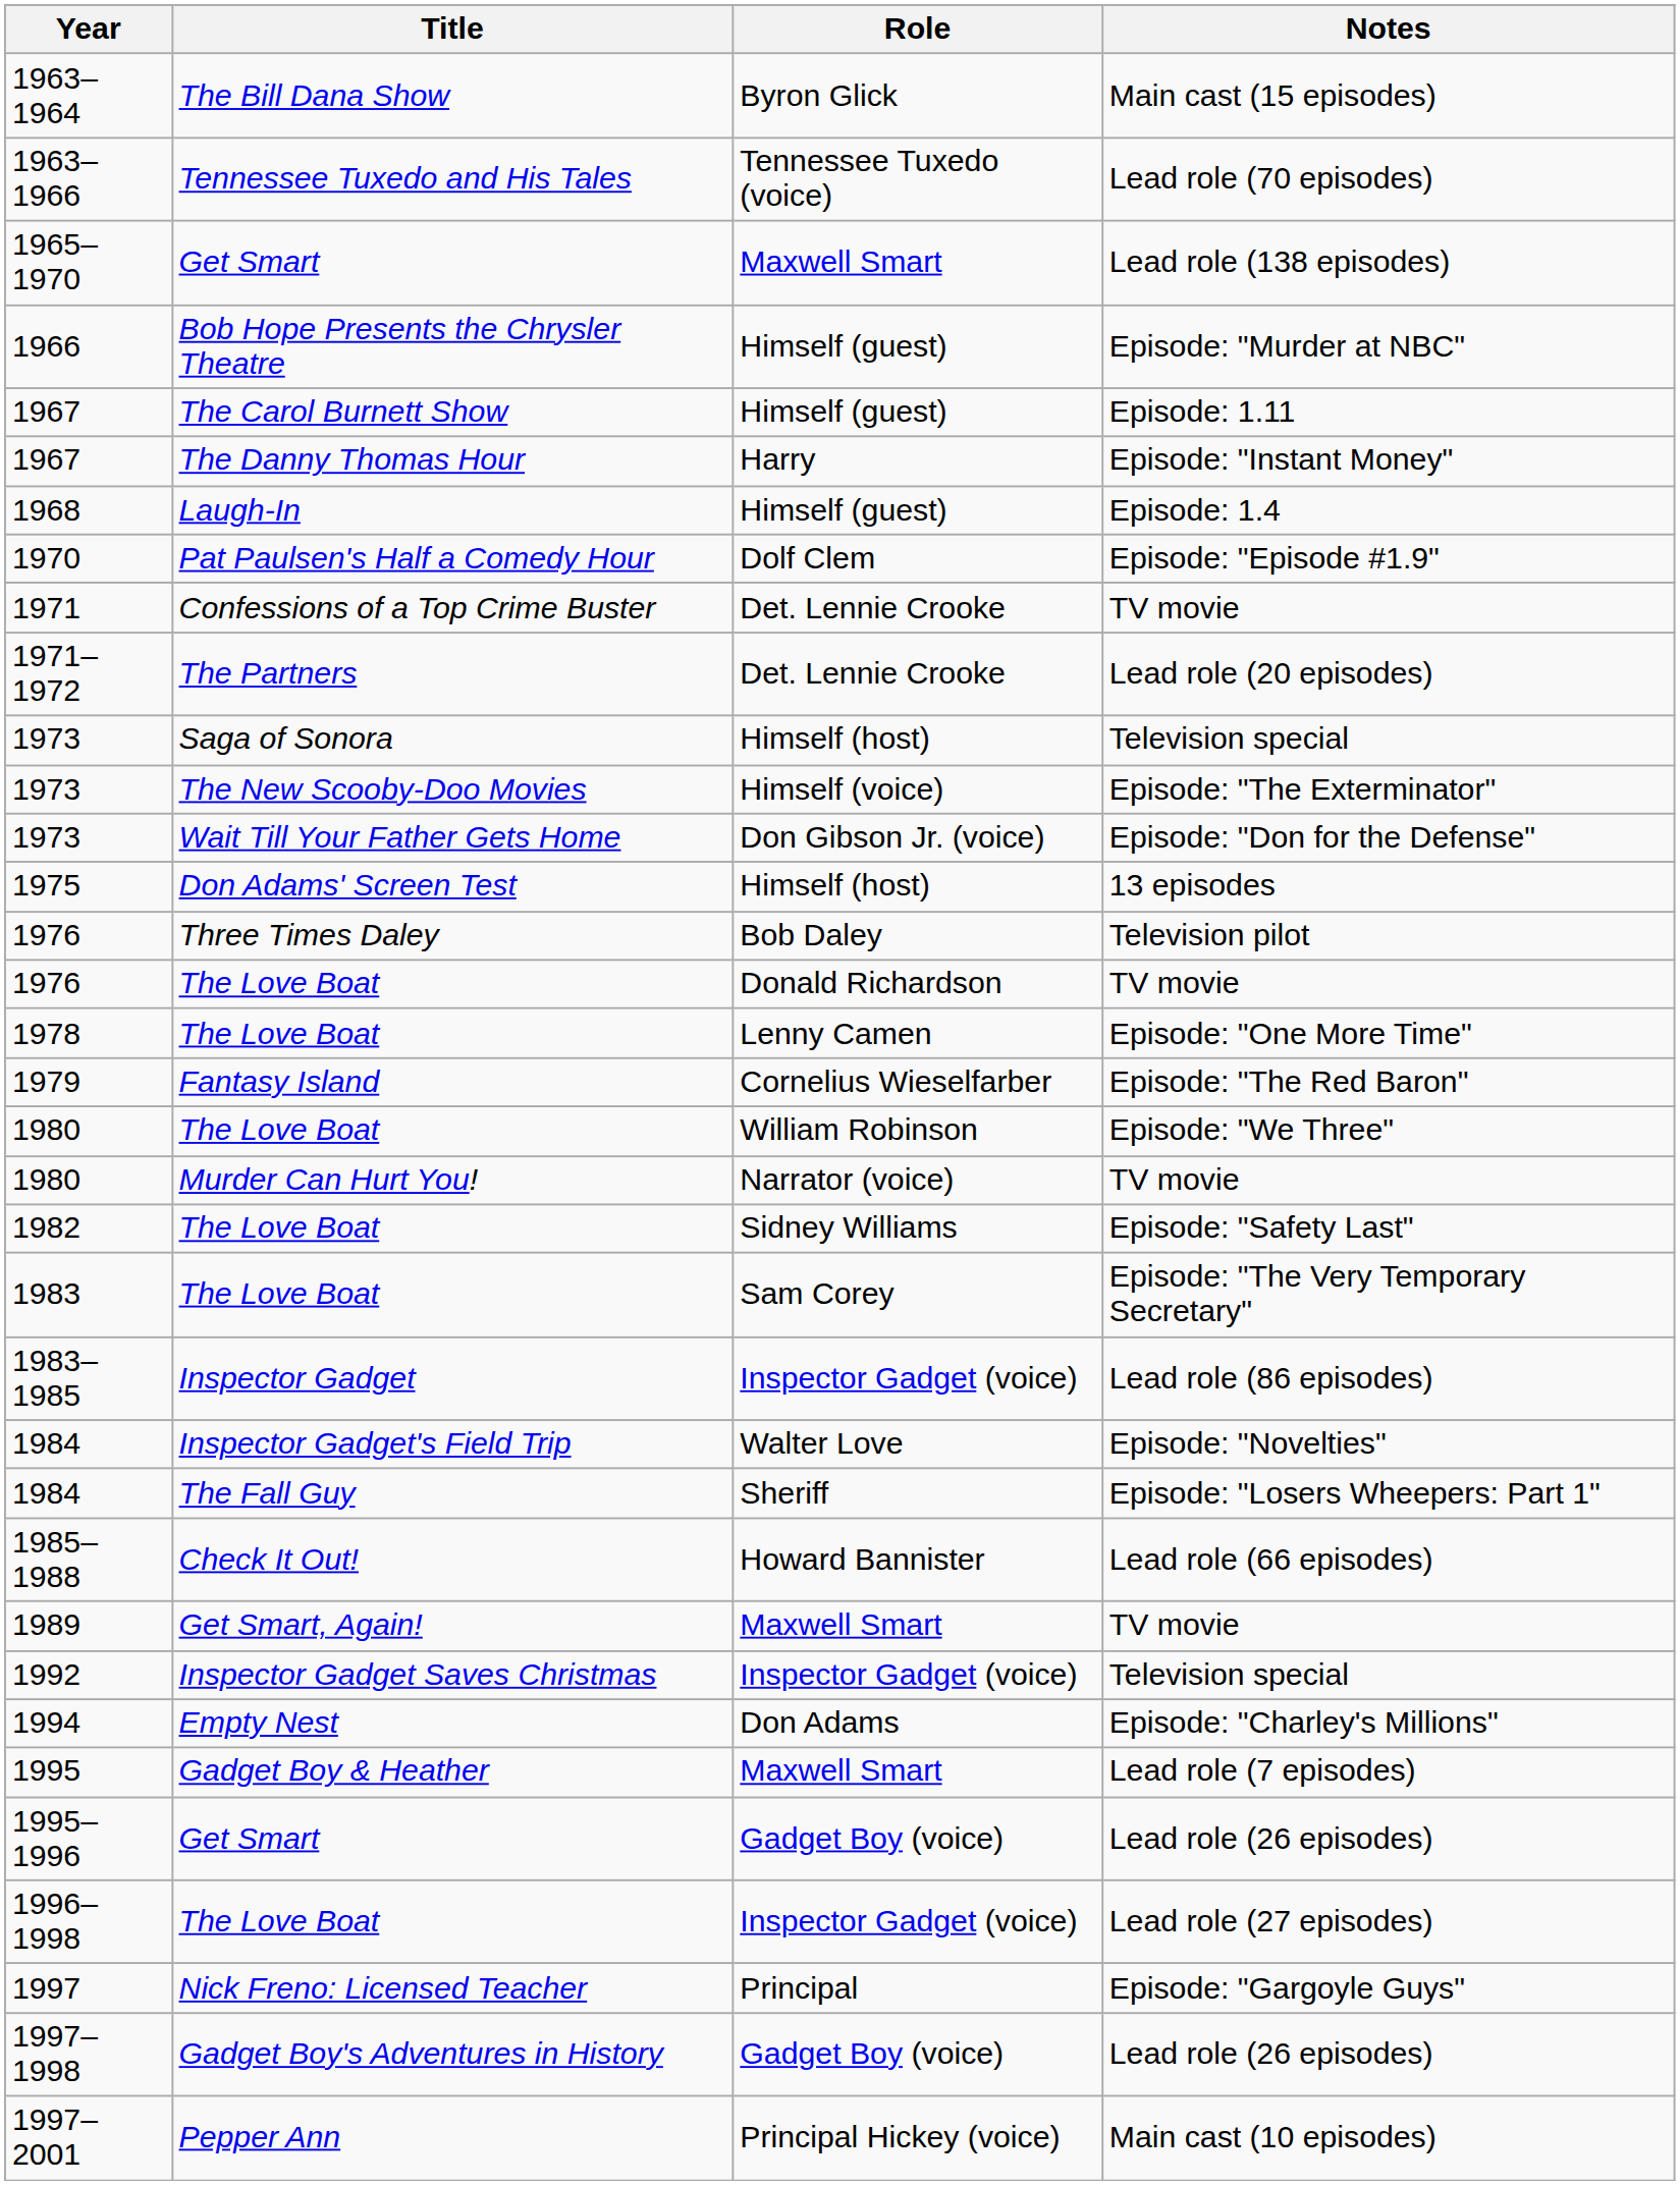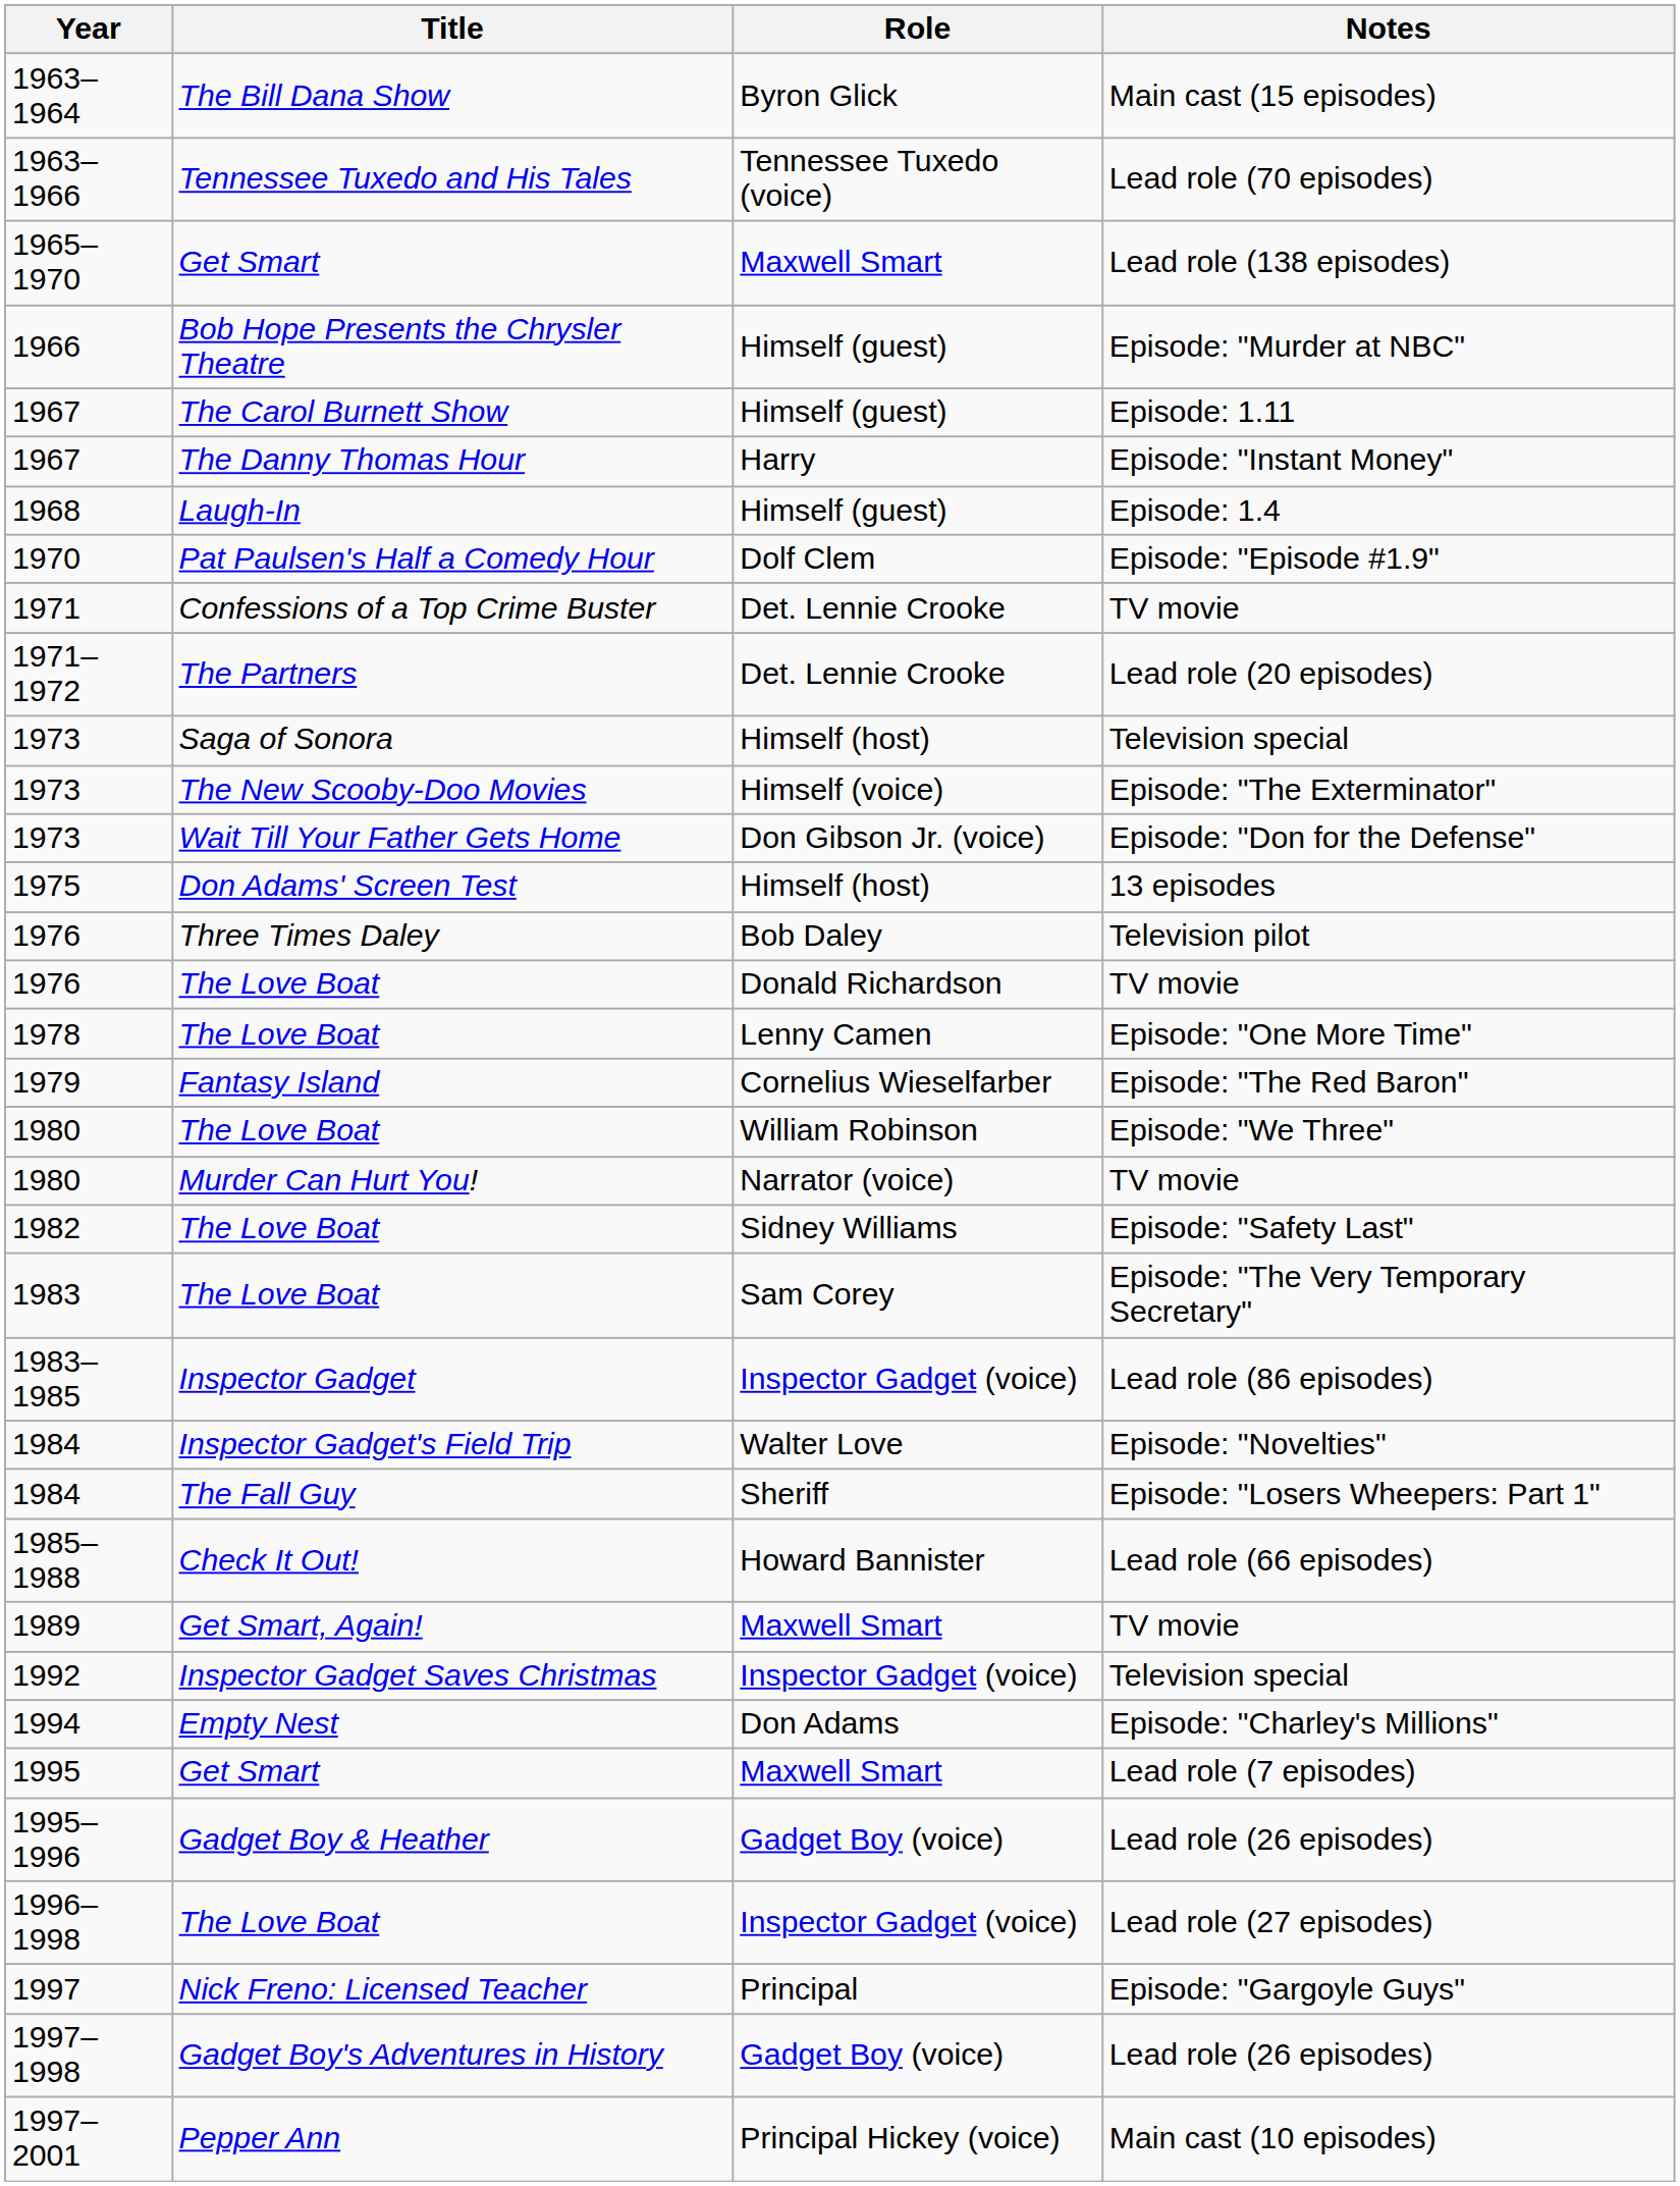Lead role (7 episodes) | Title: Gadget Boy & Heather -> Get Smart
1995–1996 / Lead role (26 episodes) | Title: Get Smart -> Gadget Boy & Heather
